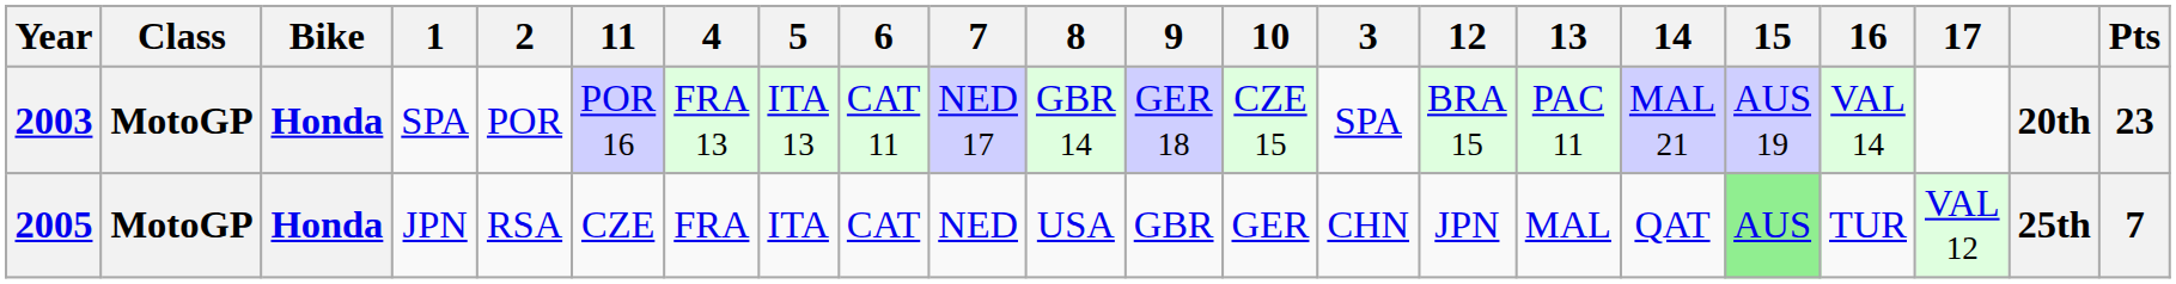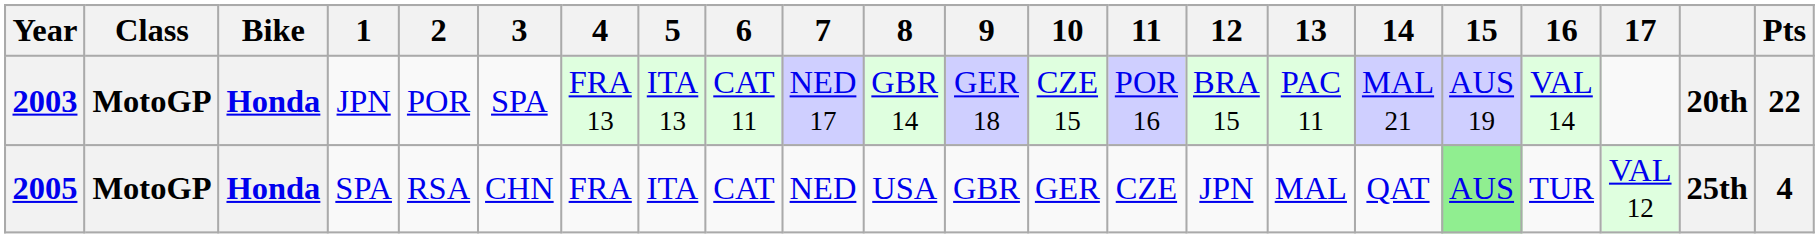columns swapped: 3 <-> 11
2003 | 1: SPA -> JPN
2003 | Pts: 23 -> 22
2005 | 1: JPN -> SPA
2005 | Pts: 7 -> 4
